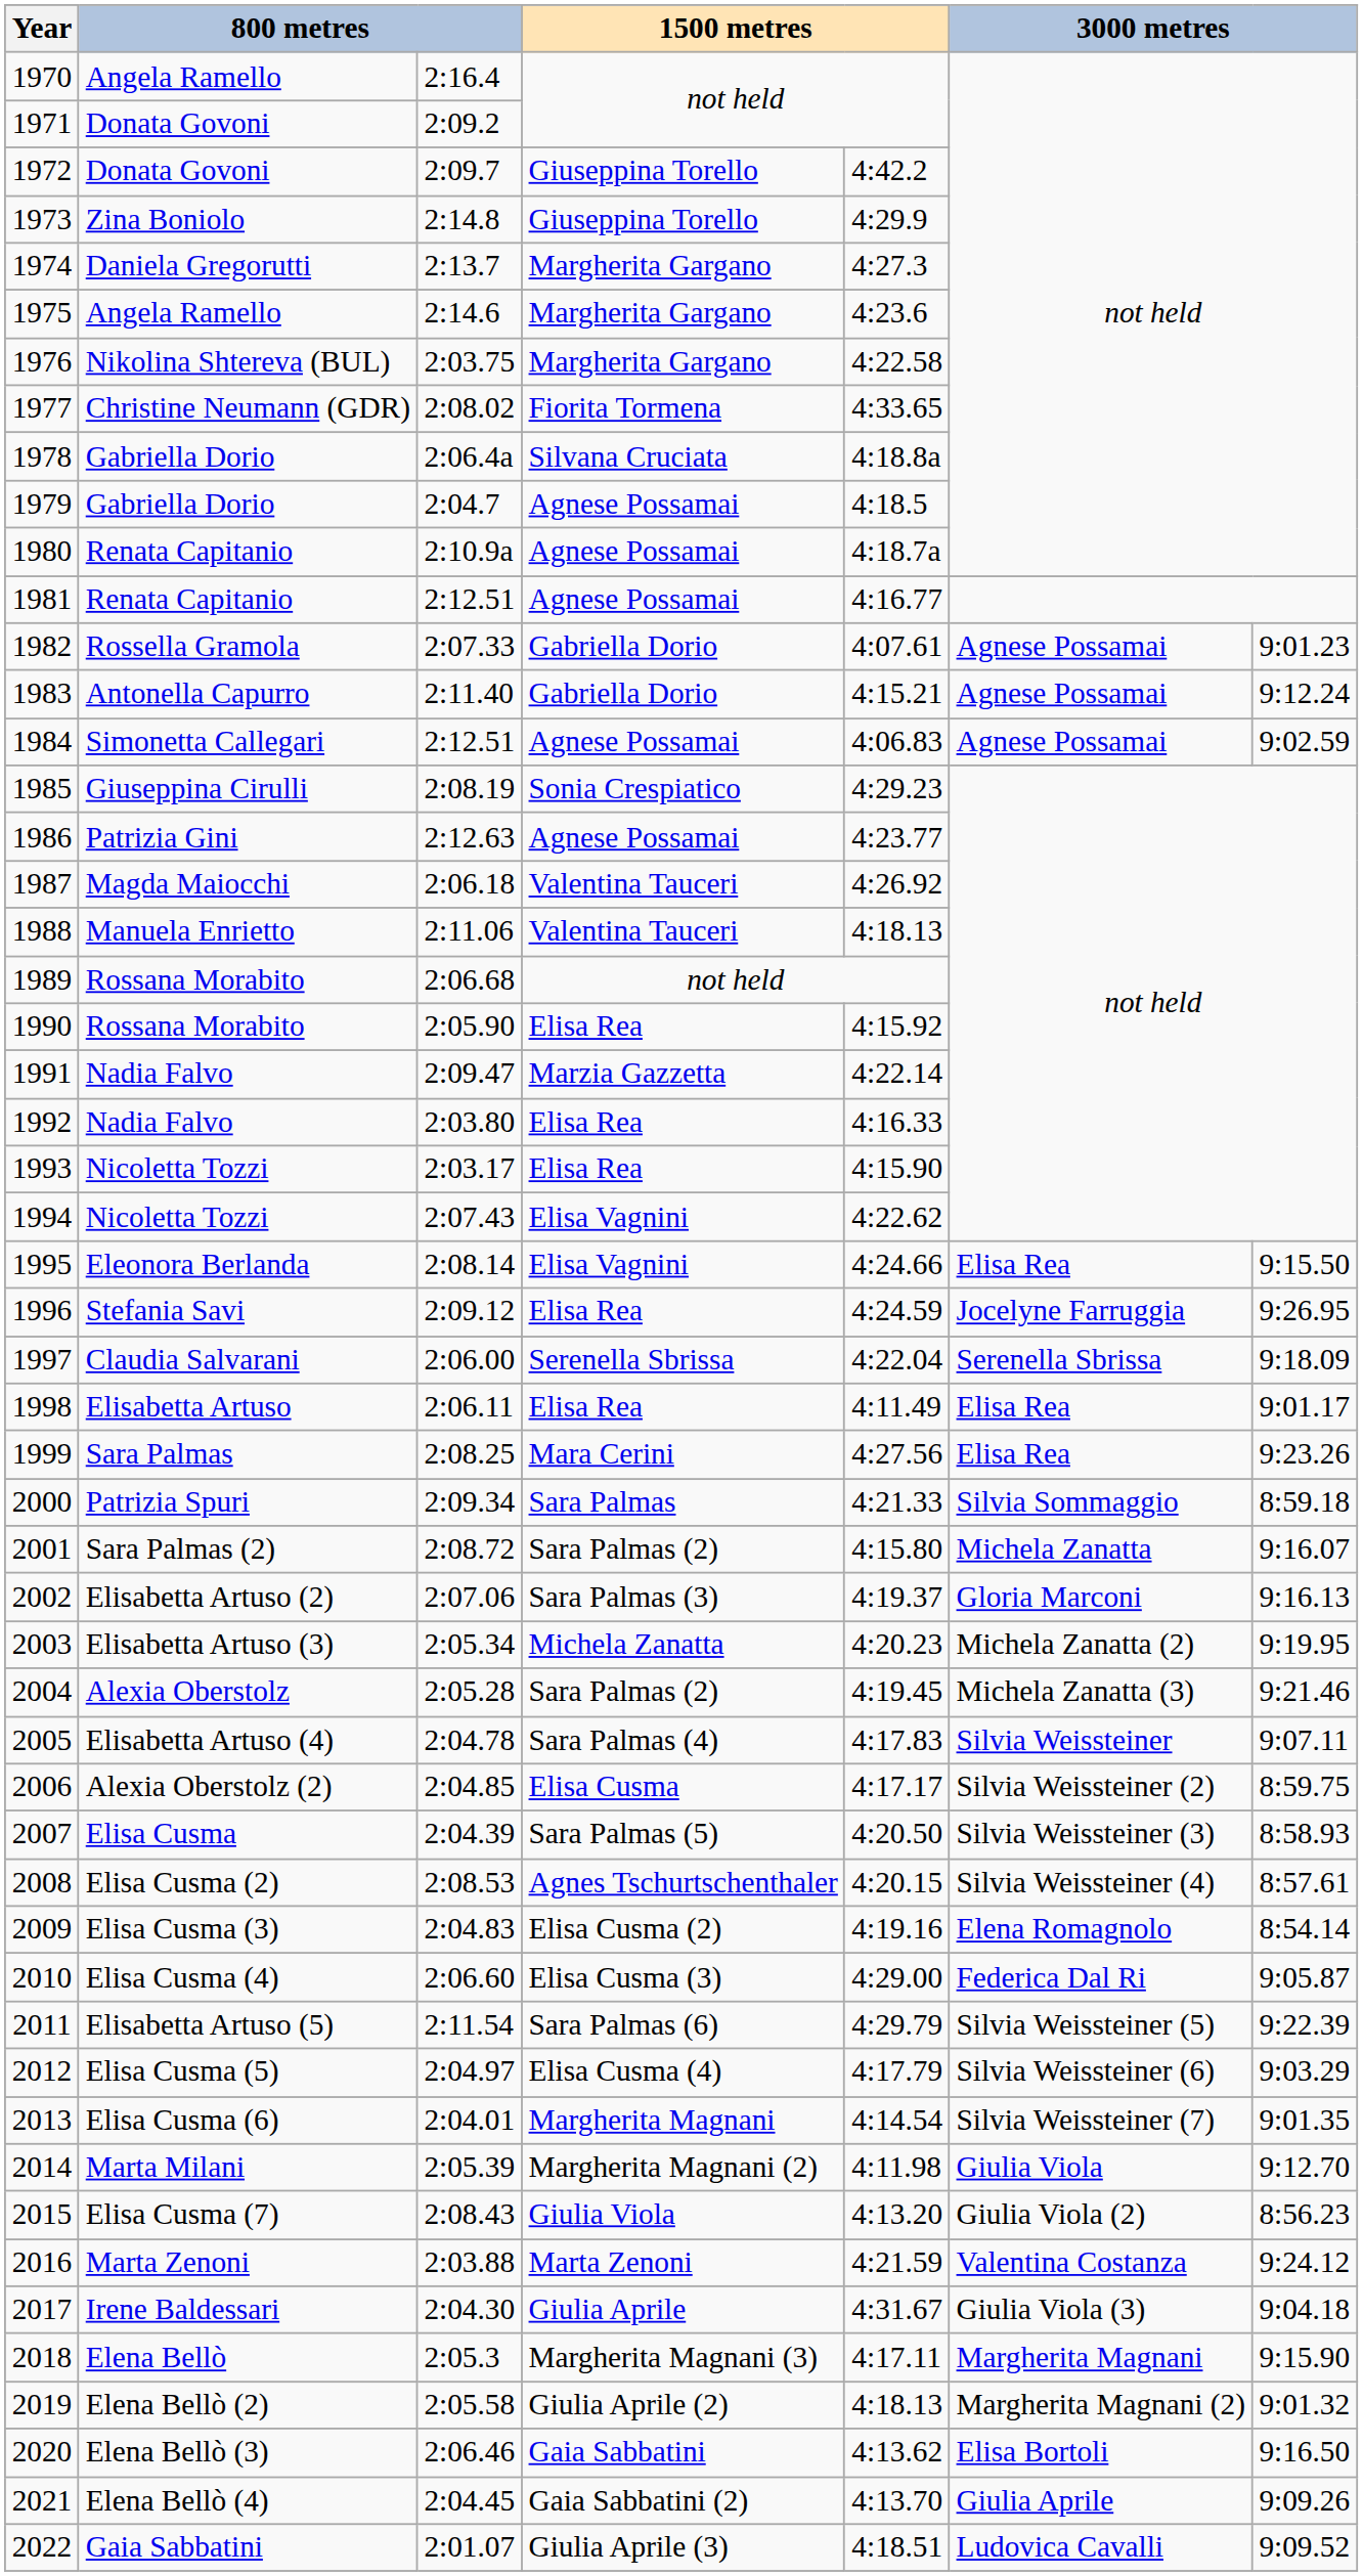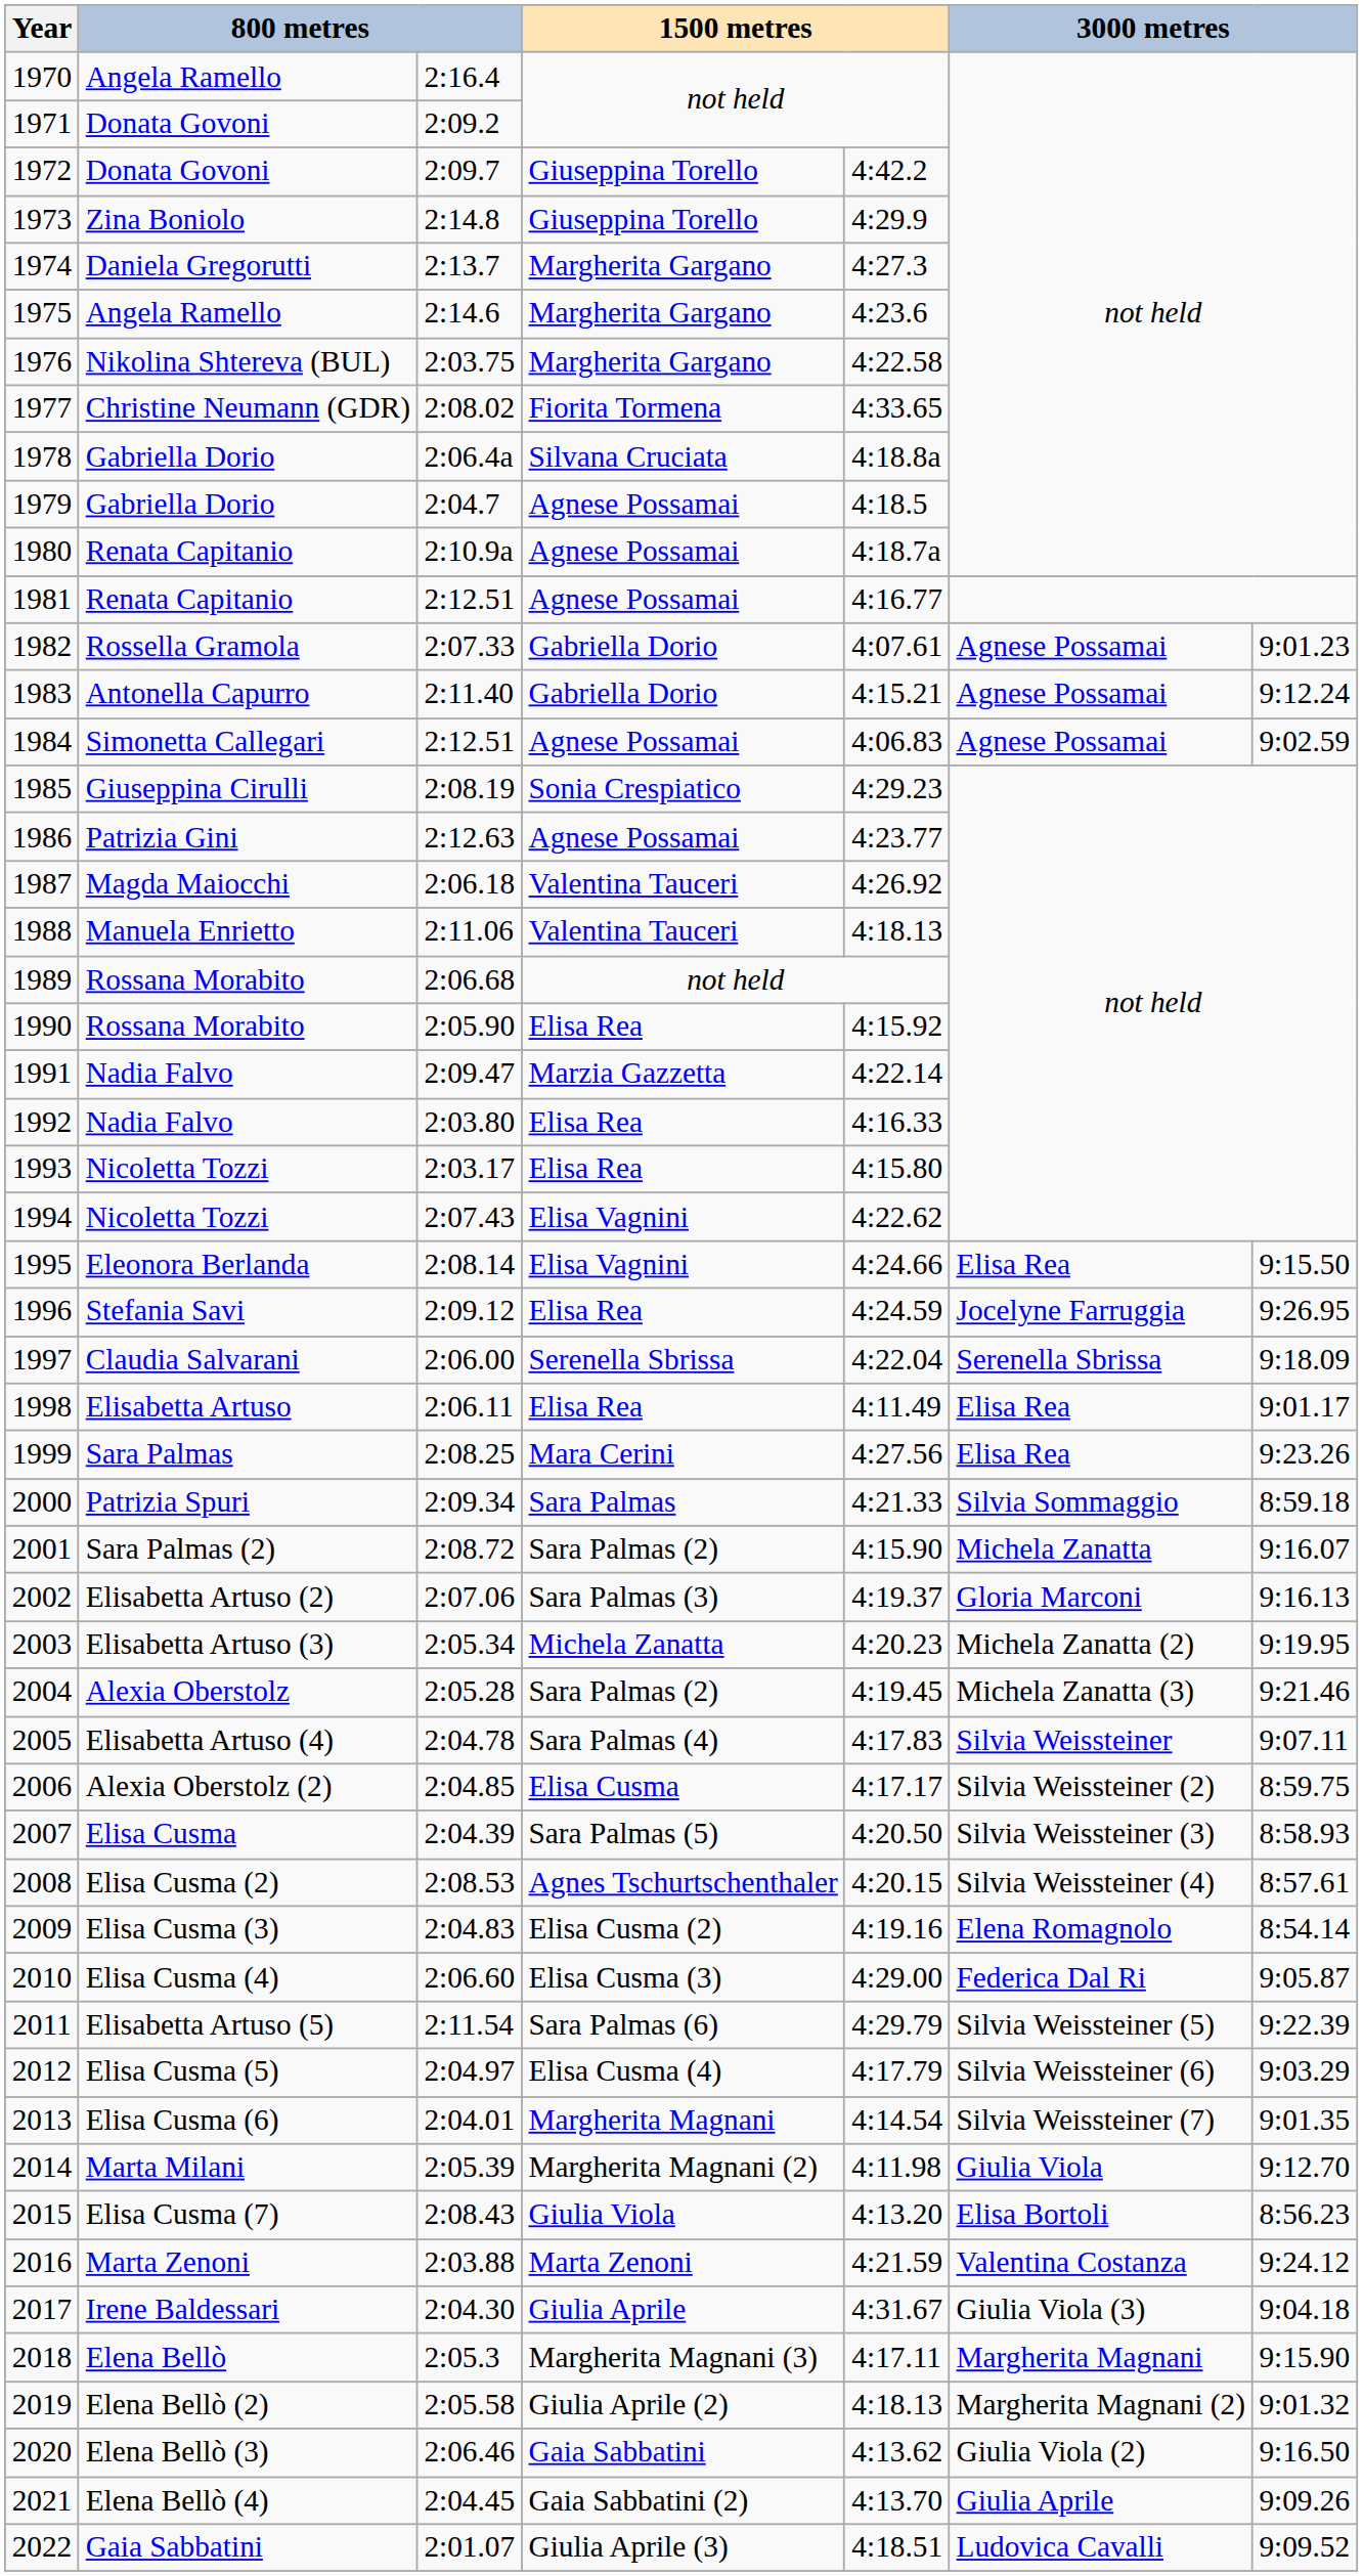1993 | column 5: 4:15.90 -> 4:15.80
2001 | column 5: 4:15.80 -> 4:15.90
2015 | column 6: Giulia Viola (2) -> Elisa Bortoli
2020 | column 6: Elisa Bortoli -> Giulia Viola (2)
